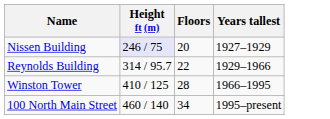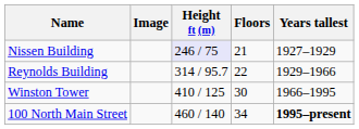+ column: Image
Nissen Building | Floors: 20 -> 21
Winston Tower | Floors: 28 -> 30
100 North Main Street | Years tallest: normal -> bold
